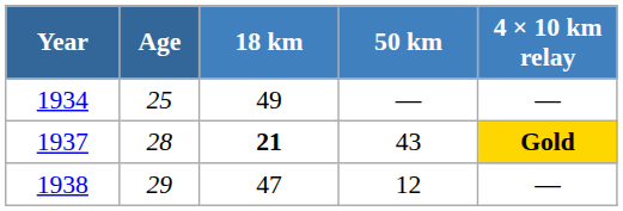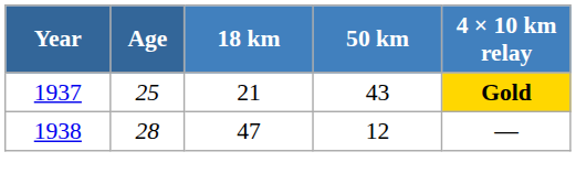- row: 1934 | 25 | 49 | — | —
1937 | Age: 28 -> 25
1937 | 18 km: bold -> normal
1938 | Age: 29 -> 28
